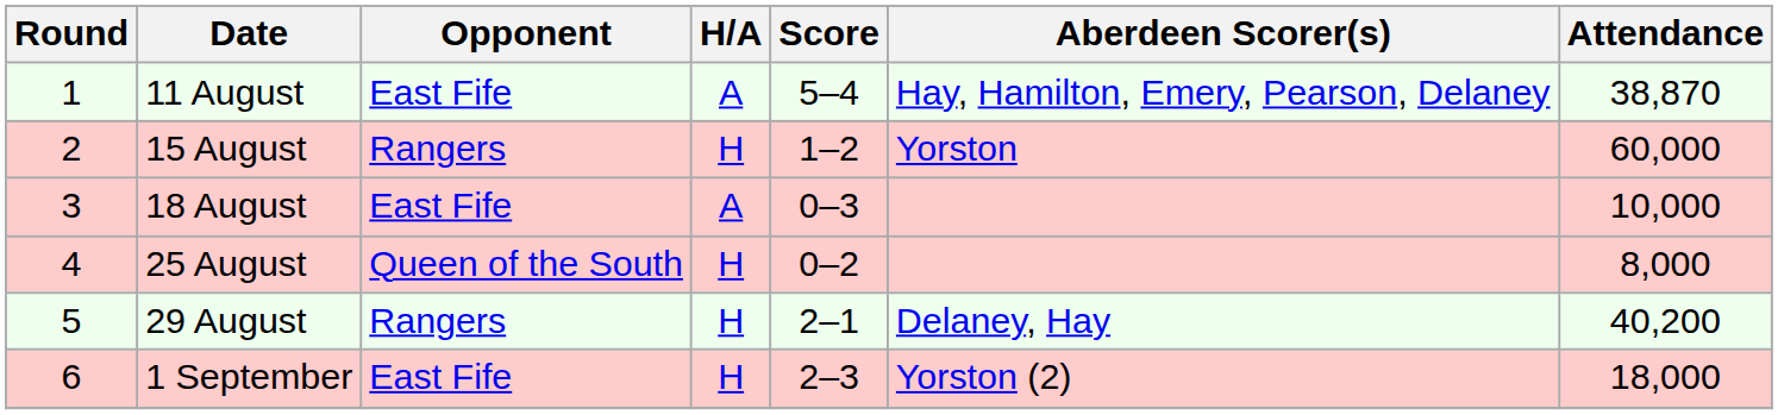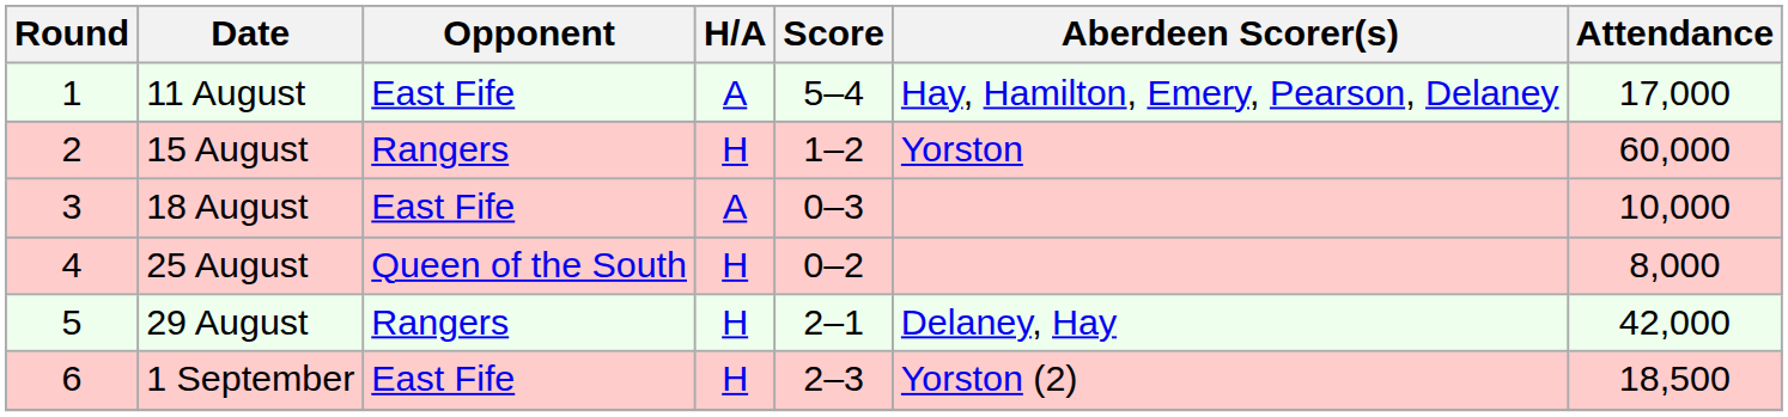11 August | Attendance: 38,870 -> 17,000
29 August | Attendance: 40,200 -> 42,000
1 September | Attendance: 18,000 -> 18,500
